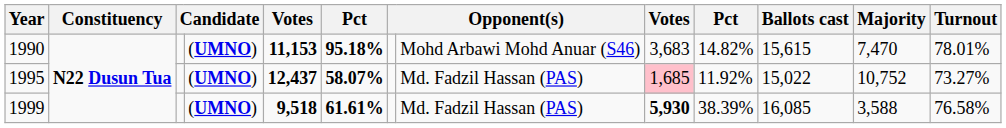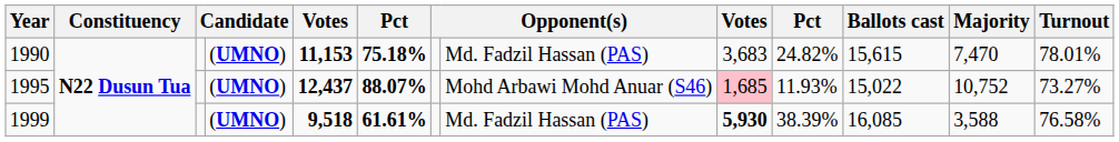1990 | column 6: 95.18% -> 75.18%
1990 | column 8: Mohd Arbawi Mohd Anuar (S46) -> Md. Fadzil Hassan (PAS)
1990 | column 10: 14.82% -> 24.82%
1995 | column 6: 58.07% -> 88.07%
1995 | column 8: Md. Fadzil Hassan (PAS) -> Mohd Arbawi Mohd Anuar (S46)
1995 | column 10: 11.92% -> 11.93%
